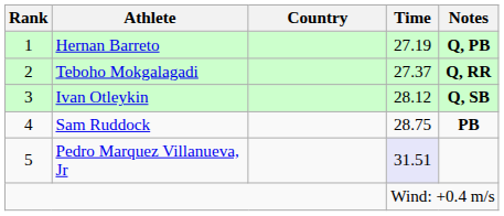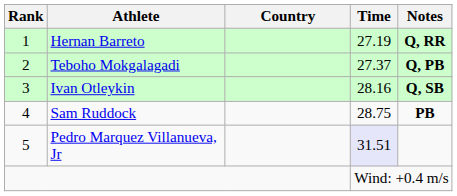Hernan Barreto | Notes: Q, PB -> Q, RR
Teboho Mokgalagadi | Notes: Q, RR -> Q, PB
Ivan Otleykin | Time: 28.12 -> 28.16
